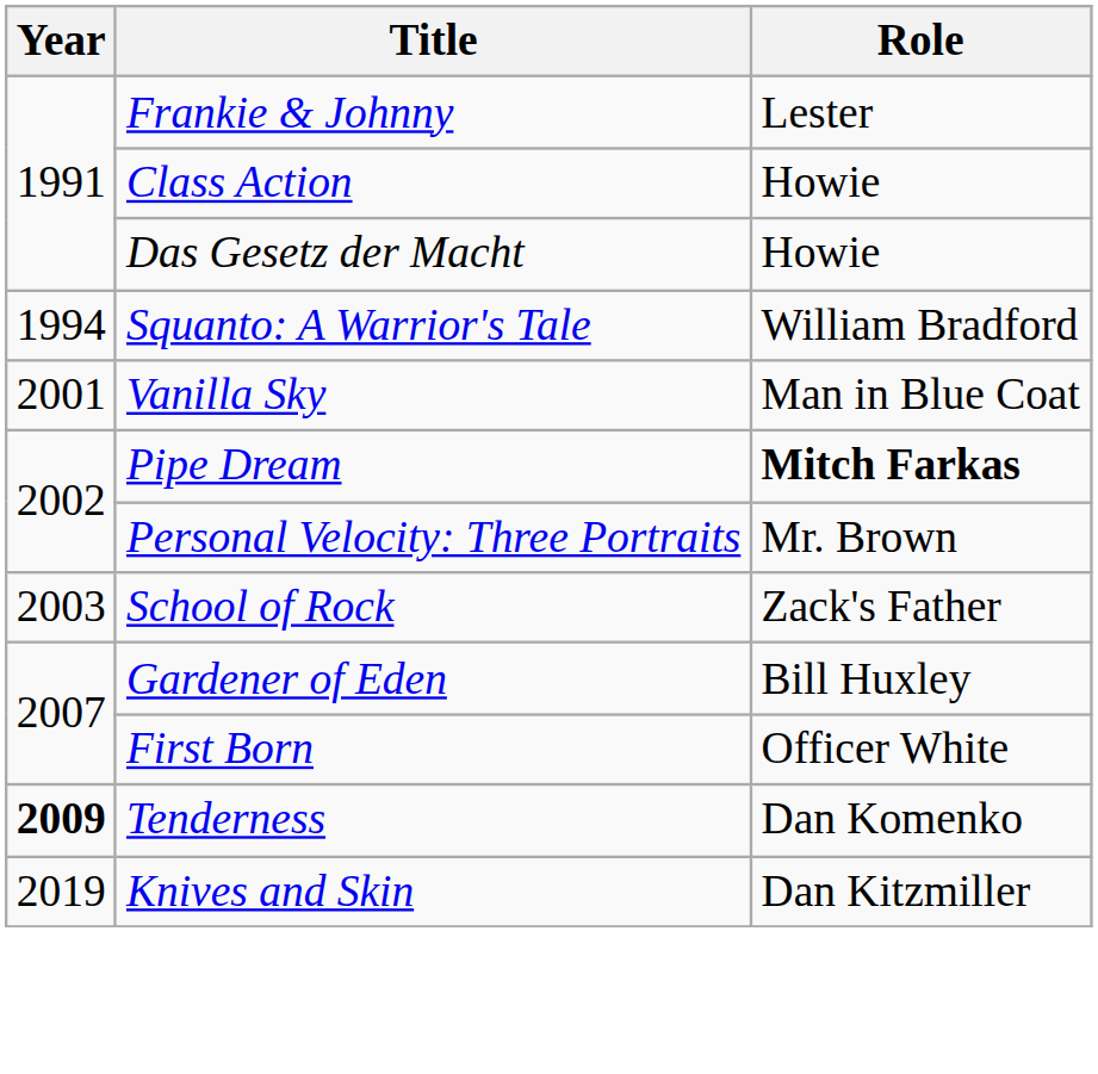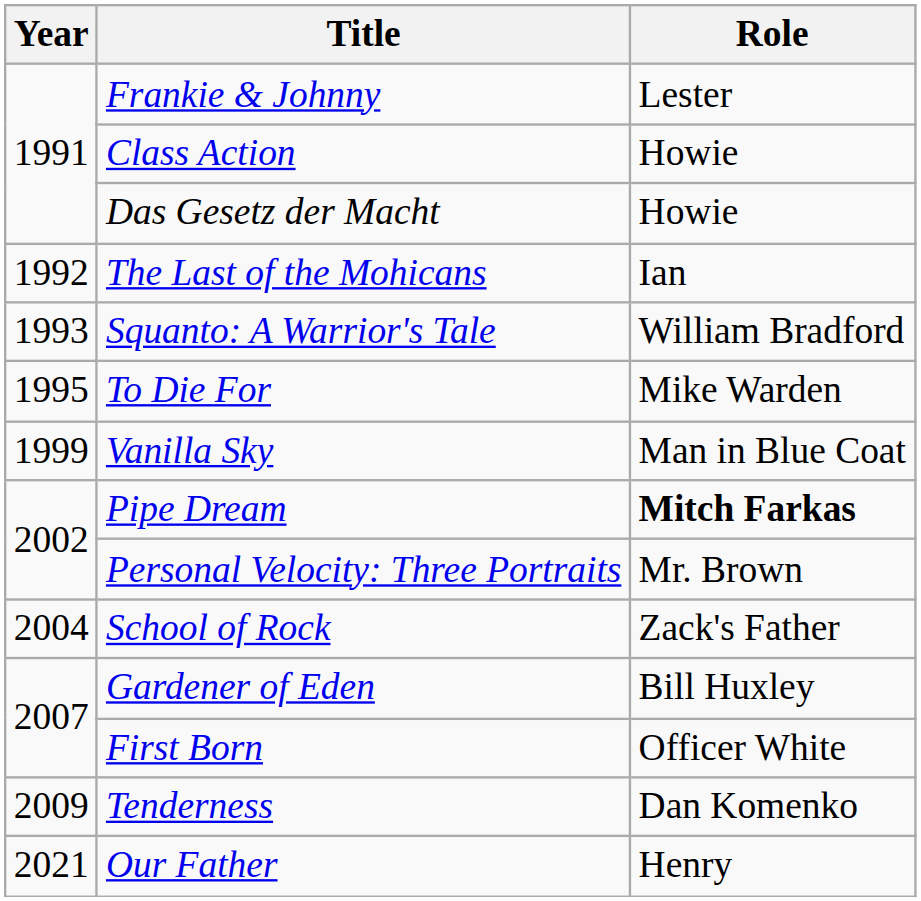+ row: 1992 | The Last of the Mohicans | Ian
Squanto: A Warrior's Tale | Year: 1994 -> 1993
+ row: 1995 | To Die For | Mike Warden
Vanilla Sky | Year: 2001 -> 1999
School of Rock | Year: 2003 -> 2004
Tenderness | Year: bold -> normal
- row: 2019 | Knives and Skin | Dan Kitzmiller
+ row: 2021 | Our Father | Henry
